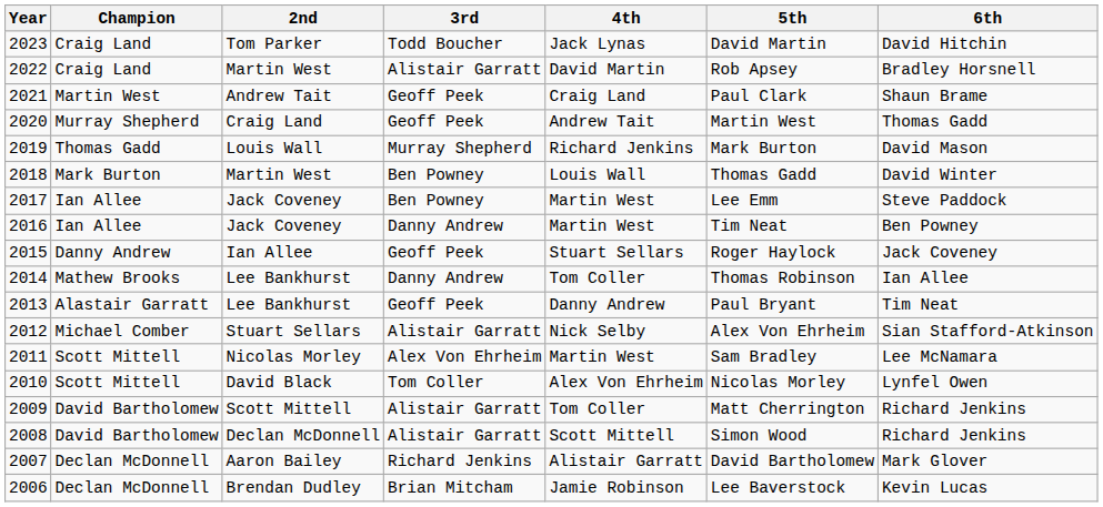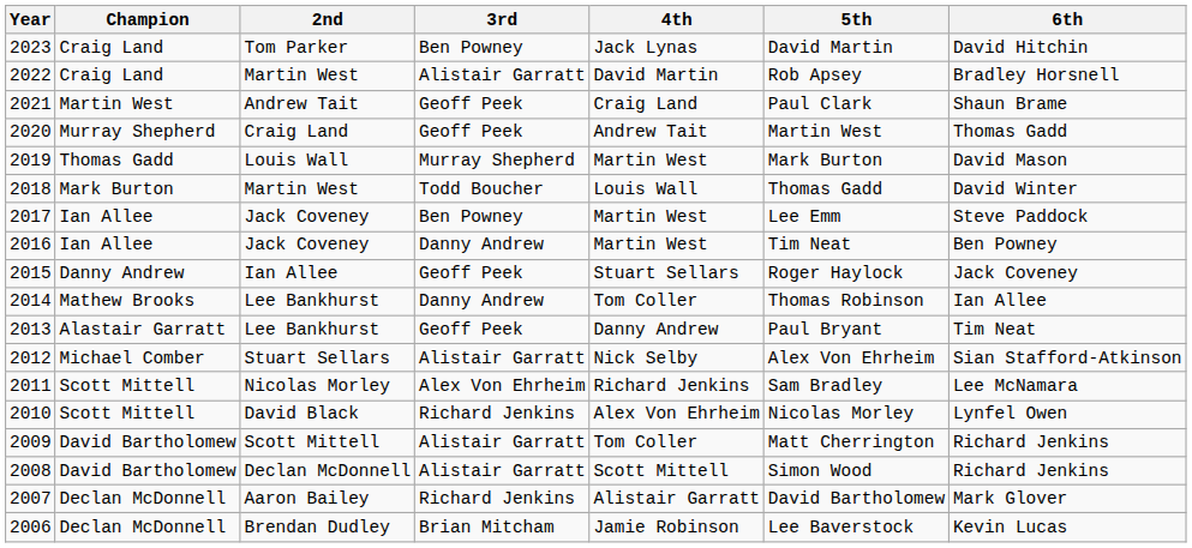2023 | 3rd: Todd Boucher -> Ben Powney
2019 | 4th: Richard Jenkins -> Martin West
2018 | 3rd: Ben Powney -> Todd Boucher
2011 | 4th: Martin West -> Richard Jenkins
2010 | 3rd: Tom Coller -> Richard Jenkins
